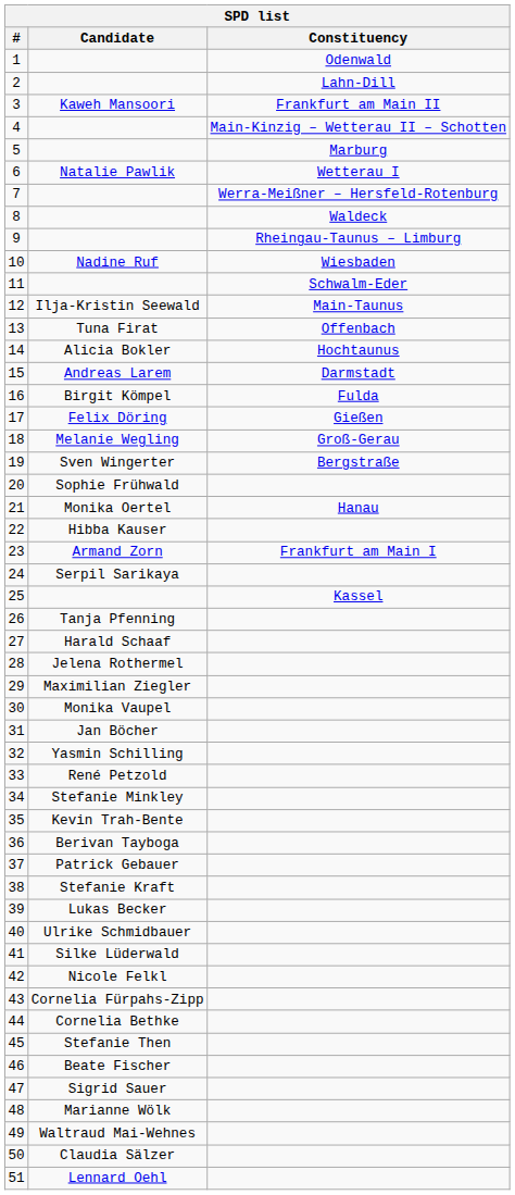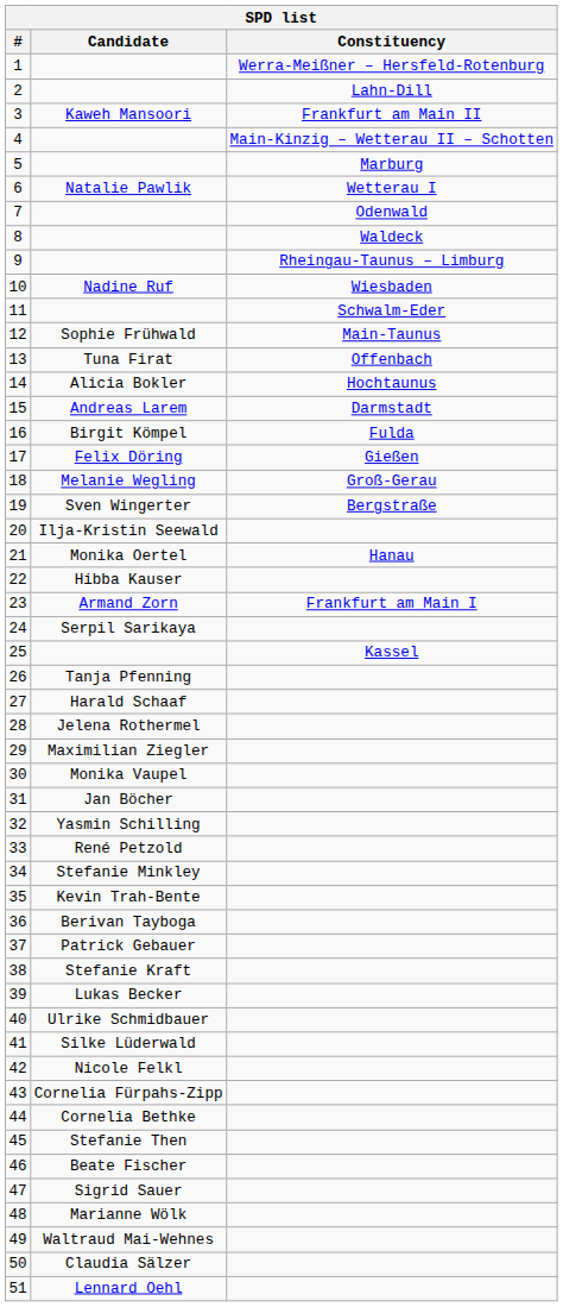1 | Constituency: Odenwald -> Werra-Meißner – Hersfeld-Rotenburg
7 | Constituency: Werra-Meißner – Hersfeld-Rotenburg -> Odenwald
12 | Candidate: Ilja-Kristin Seewald -> Sophie Frühwald
20 | Candidate: Sophie Frühwald -> Ilja-Kristin Seewald
